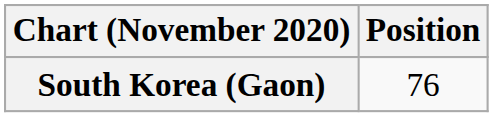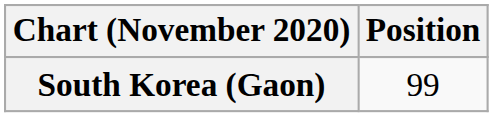South Korea (Gaon) | Position: 76 -> 99
